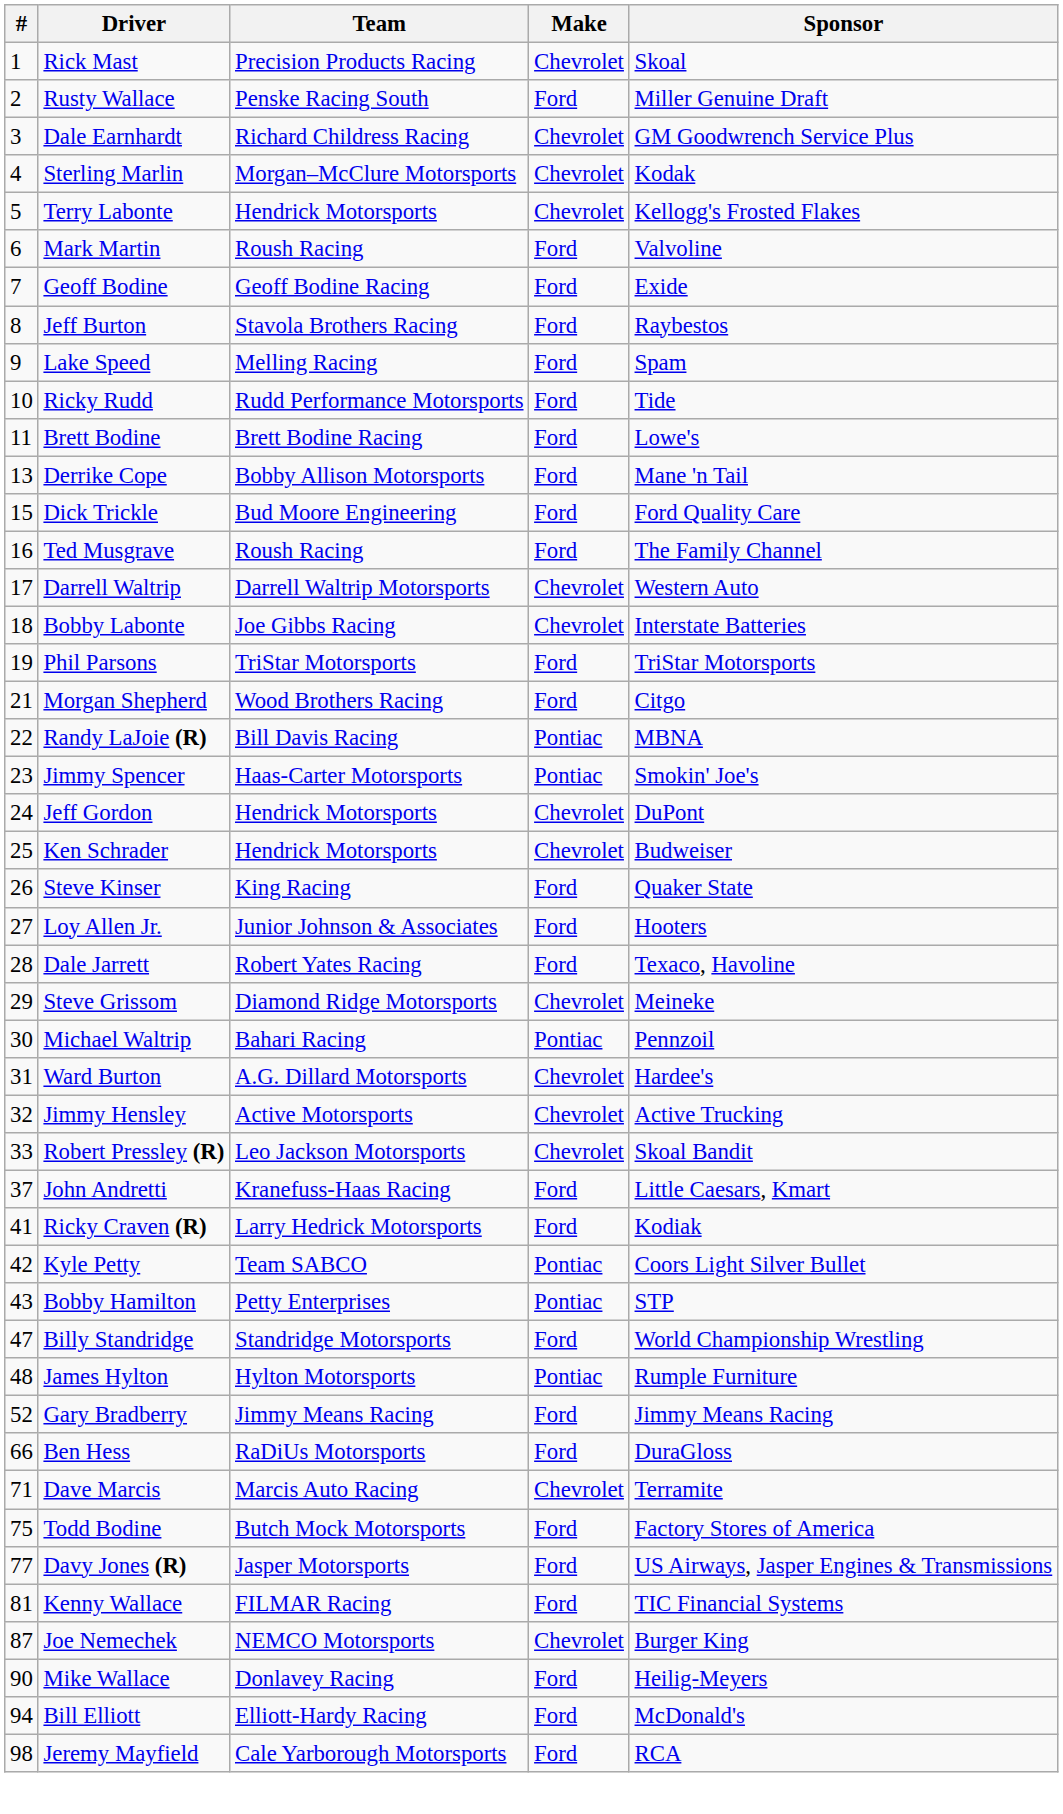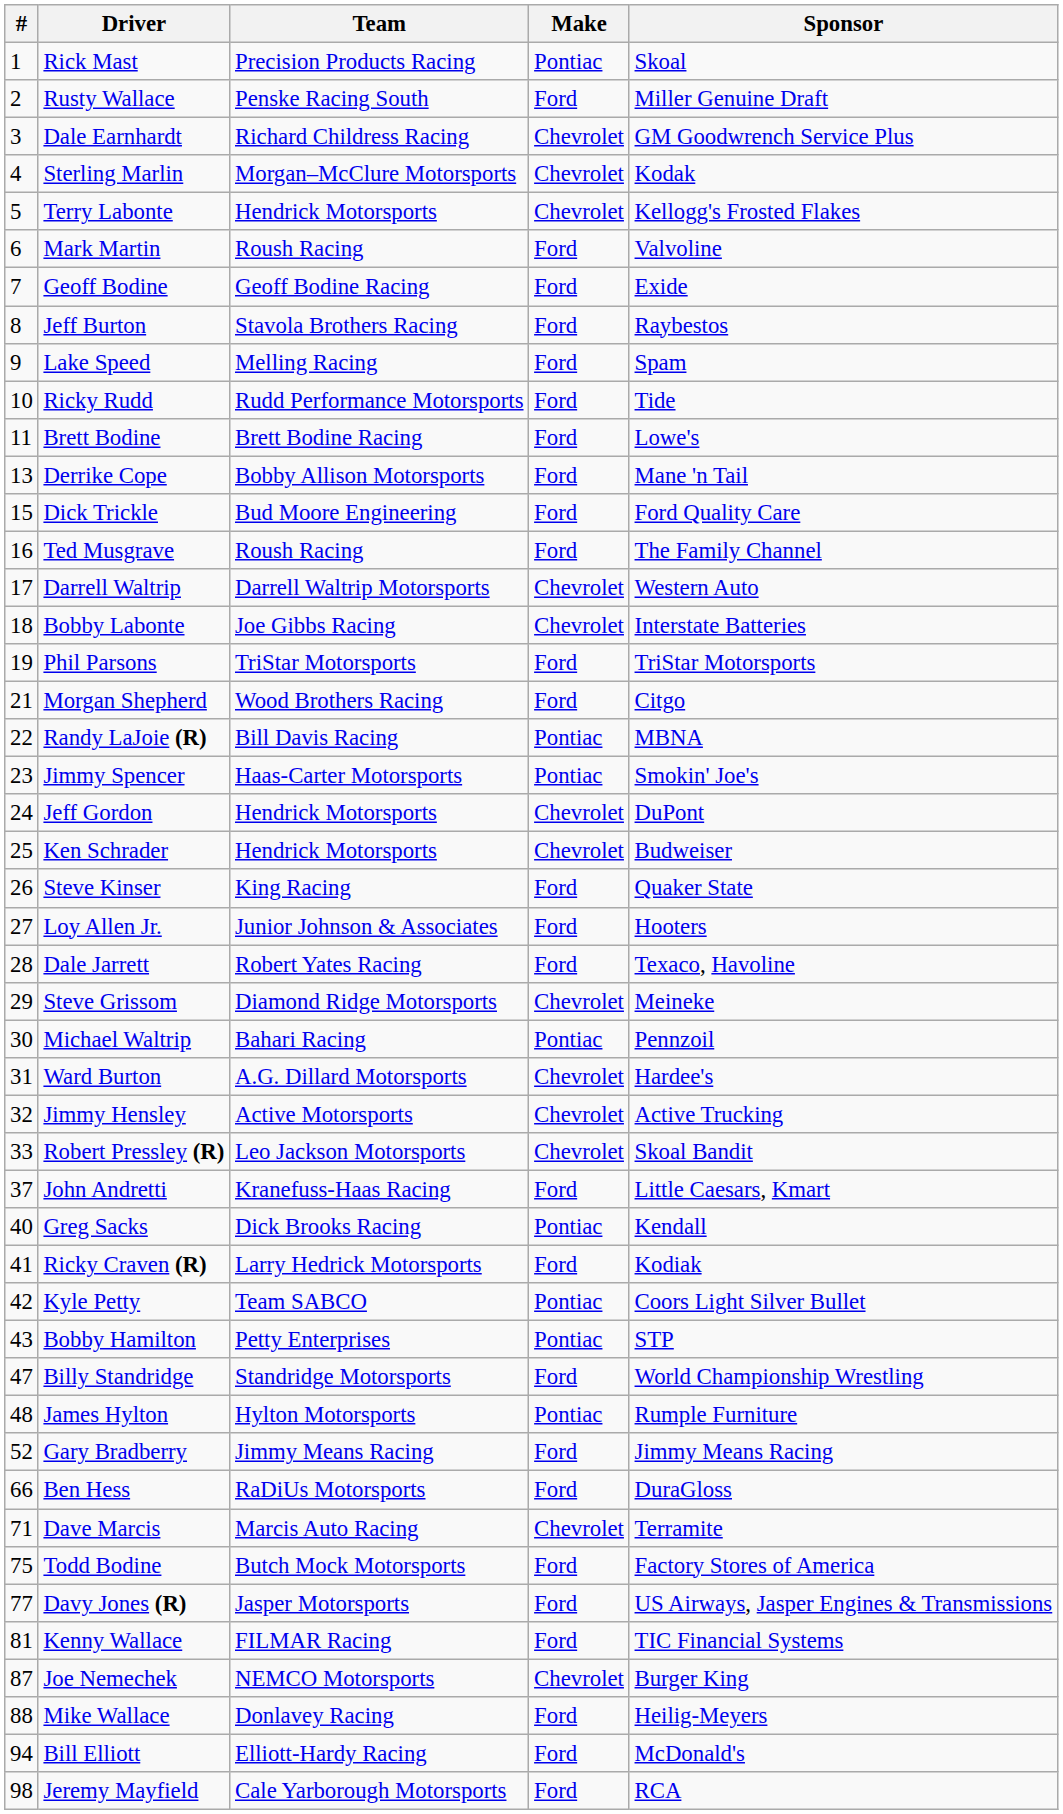Rick Mast | Make: Chevrolet -> Pontiac
+ row: 40 | Greg Sacks | Dick Brooks Racing | Pontiac | Kendall
Mike Wallace | #: 90 -> 88
